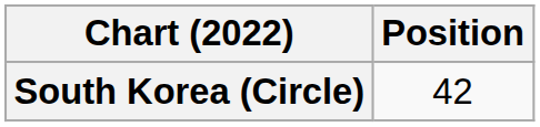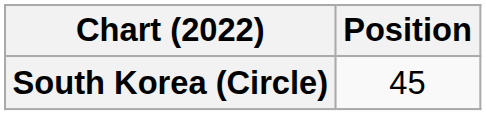South Korea (Circle) | Position: 42 -> 45
